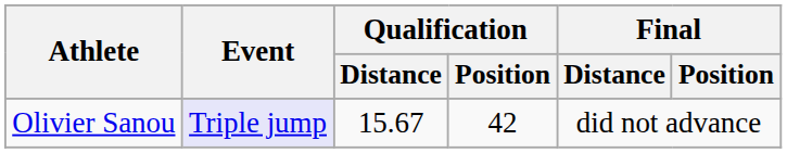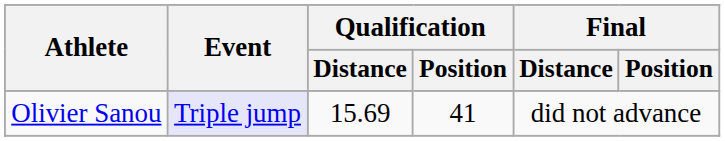Olivier Sanou | Qualification / Distance: 15.67 -> 15.69
Olivier Sanou | Qualification / Position: 42 -> 41
